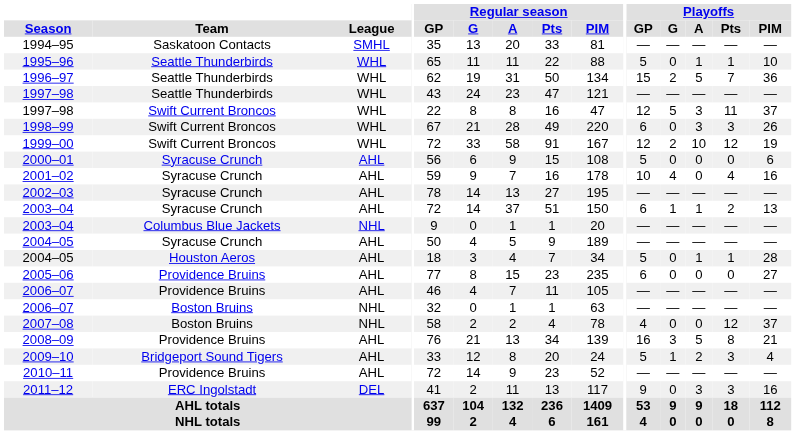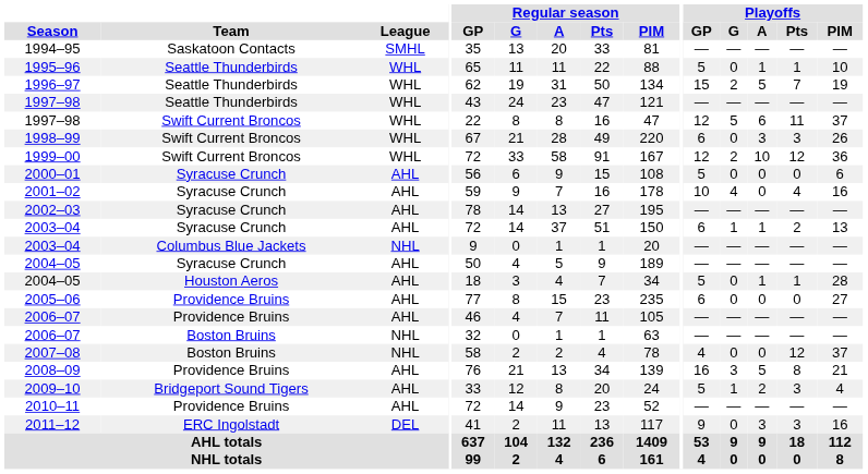1996–97 | Playoffs / PIM: 36 -> 19
1997–98 / Swift Current Broncos | Playoffs / A: 3 -> 6
1999–00 | Playoffs / PIM: 19 -> 36
